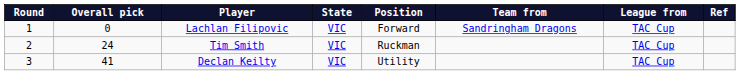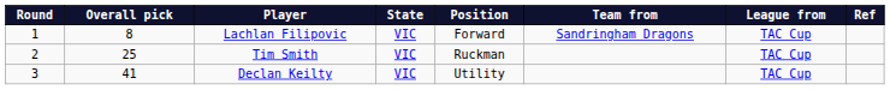Lachlan Filipovic | Overall pick: 0 -> 8
Tim Smith | Overall pick: 24 -> 25
